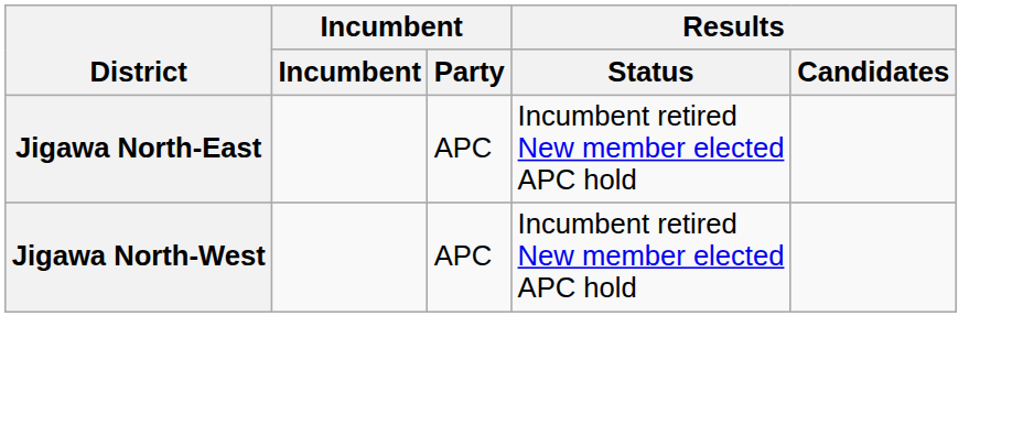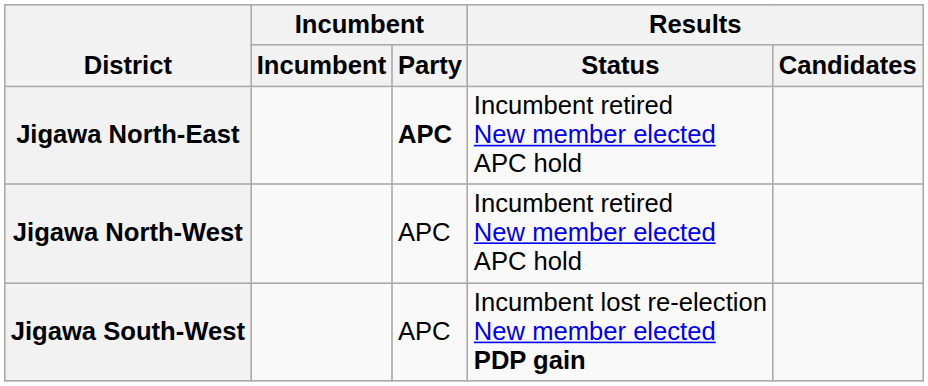Jigawa North-East | Incumbent / Party: normal -> bold
+ row: Jigawa South-West | APC | Incumbent lost re-election New member elected PDP gain
